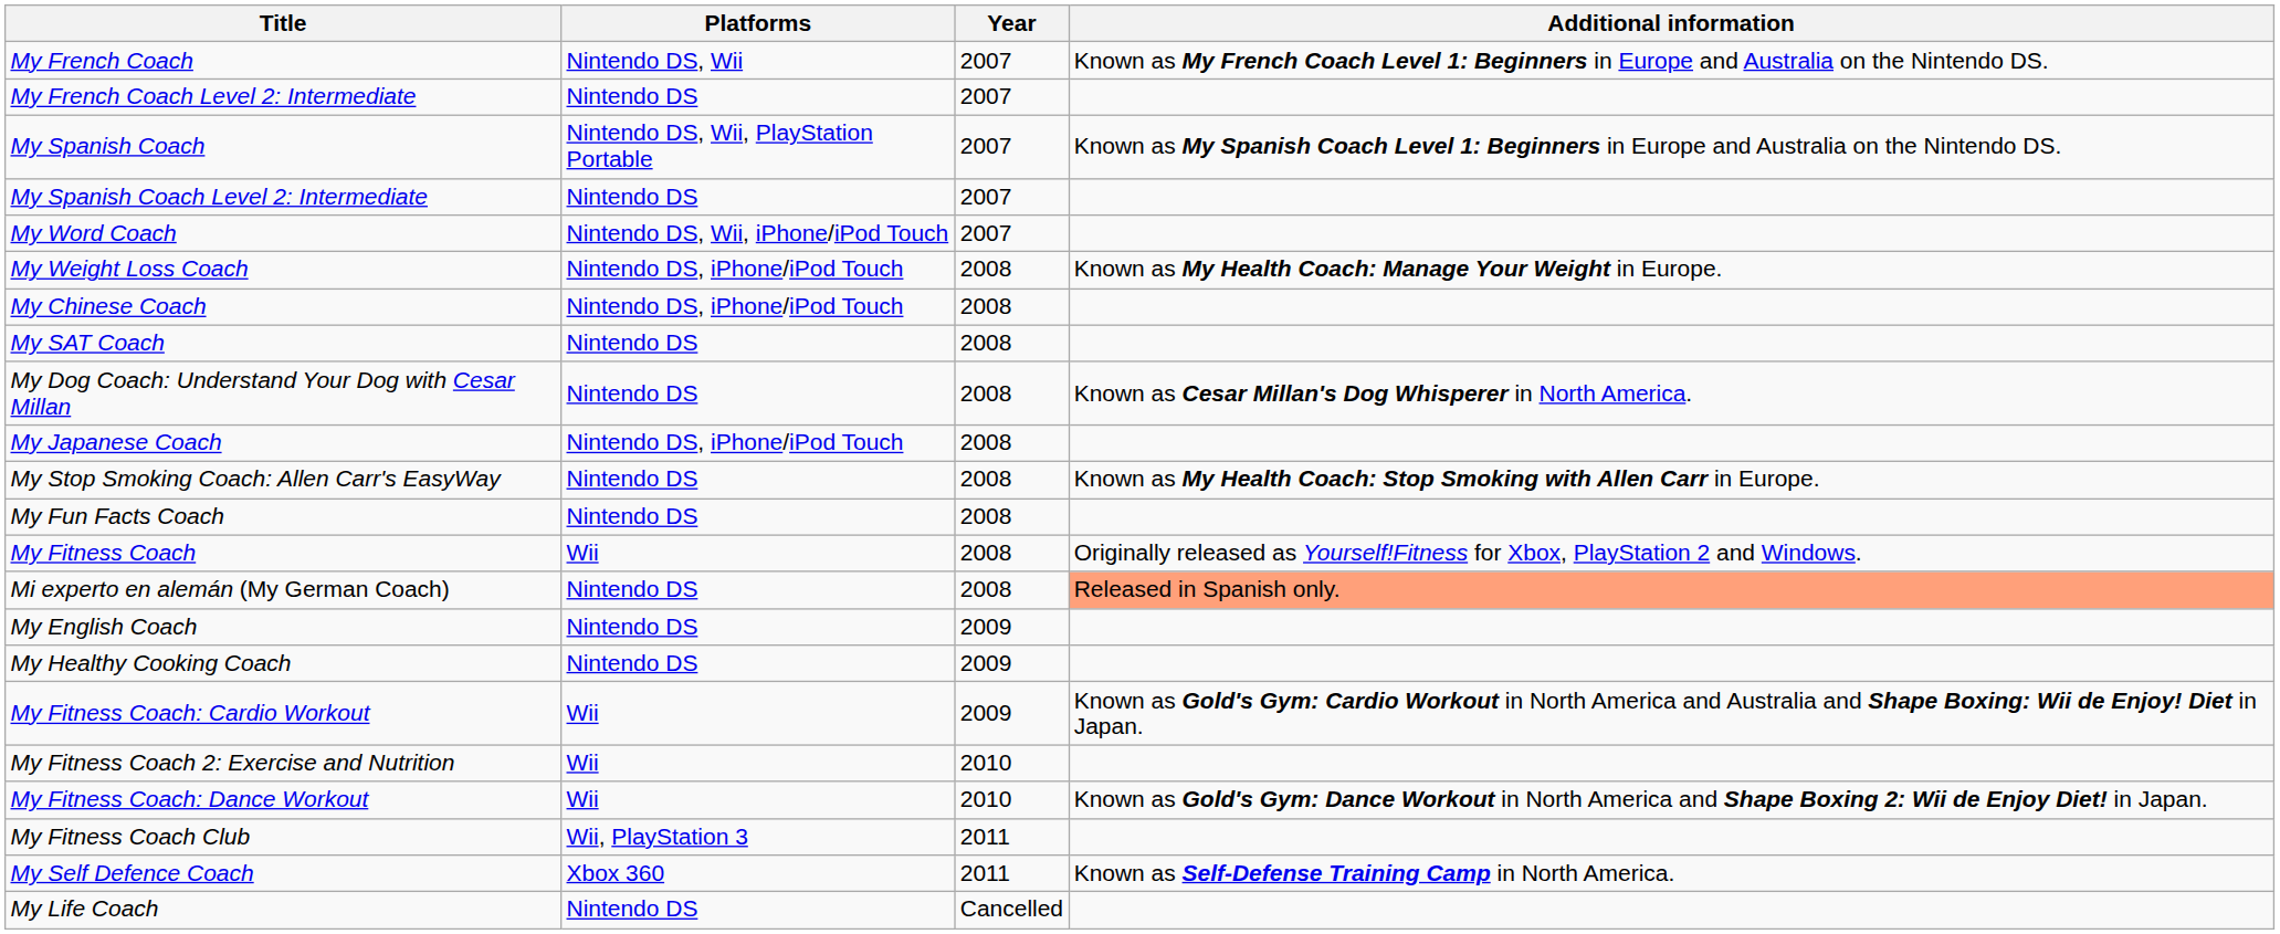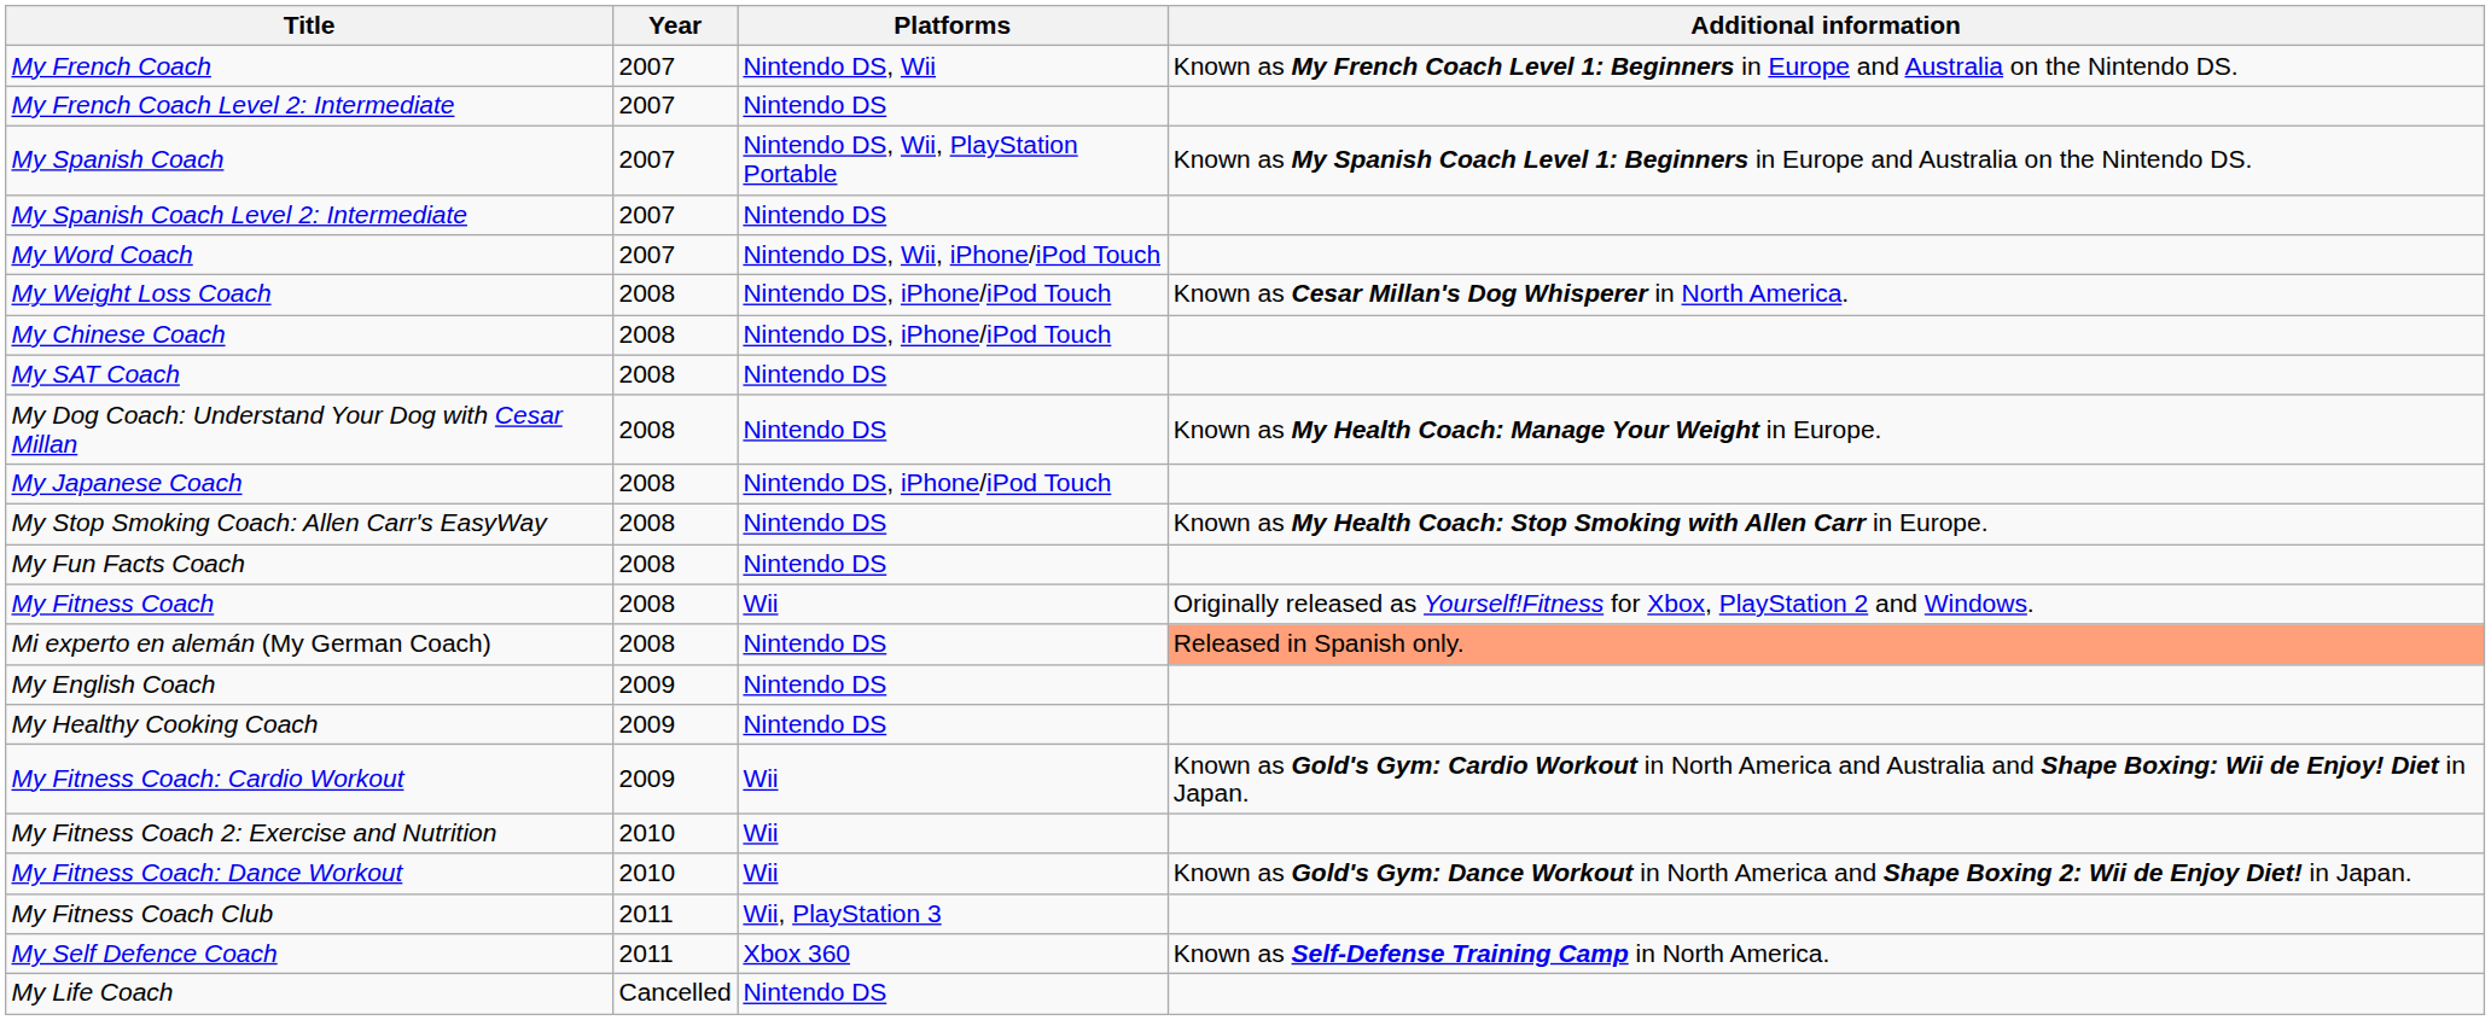columns swapped: Year <-> Platforms
My Weight Loss Coach | Additional information: Known as My Health Coach: Manage Your Weight in Europe. -> Known as Cesar Millan's Dog Whisperer in North America.
My Dog Coach: Understand Your Dog with Cesar Millan | Additional information: Known as Cesar Millan's Dog Whisperer in North America. -> Known as My Health Coach: Manage Your Weight in Europe.
